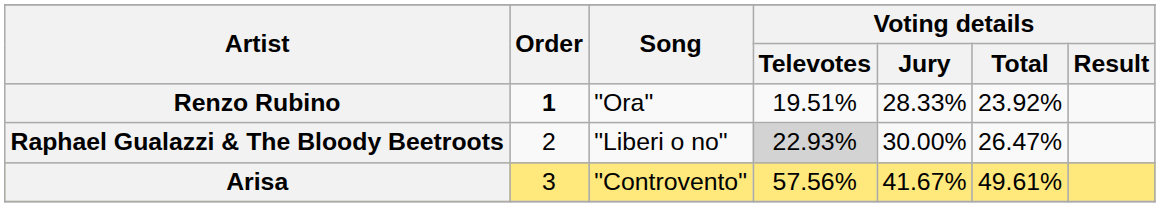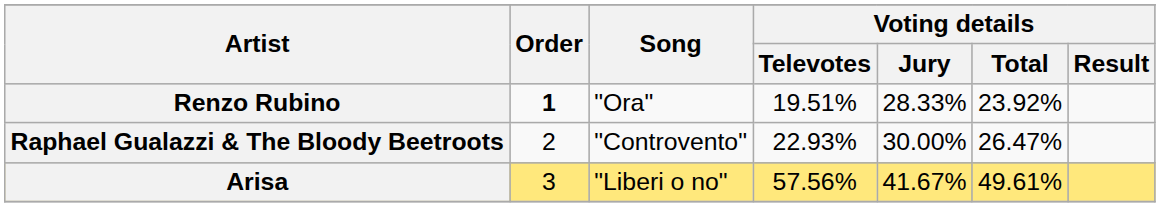Raphael Gualazzi & The Bloody Beetroots | Song: "Liberi o no" -> "Controvento"
Raphael Gualazzi & The Bloody Beetroots | Voting details / Televotes: lightgrey background -> no background
Arisa | Song: "Controvento" -> "Liberi o no"
